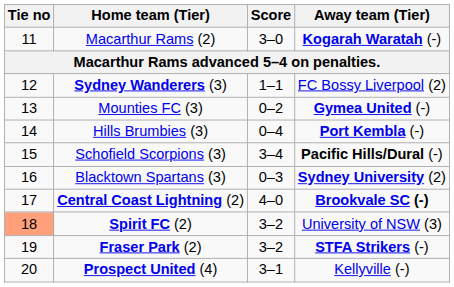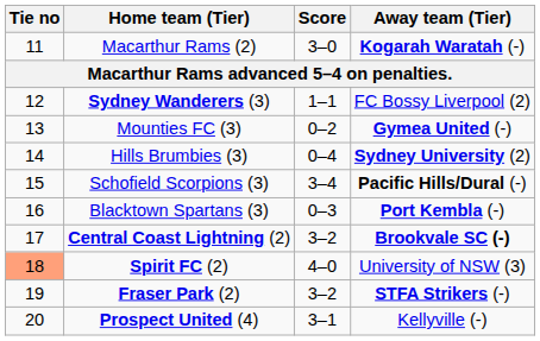Hills Brumbies (3) | Away team (Tier): Port Kembla (-) -> Sydney University (2)
Blacktown Spartans (3) | Away team (Tier): Sydney University (2) -> Port Kembla (-)
Central Coast Lightning (2) | Score: 4–0 -> 3–2
Spirit FC (2) | Score: 3–2 -> 4–0
